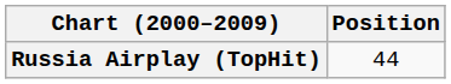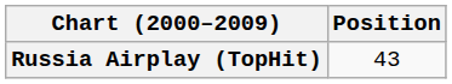Russia Airplay (TopHit) | Position: 44 -> 43
